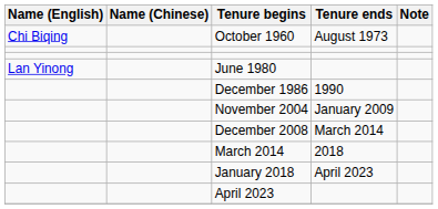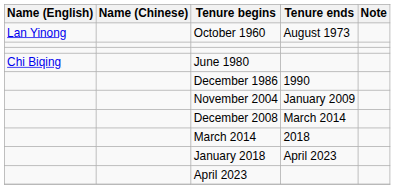October 1960 | Name (English): Chi Biqing -> Lan Yinong
June 1980 | Name (English): Lan Yinong -> Chi Biqing
